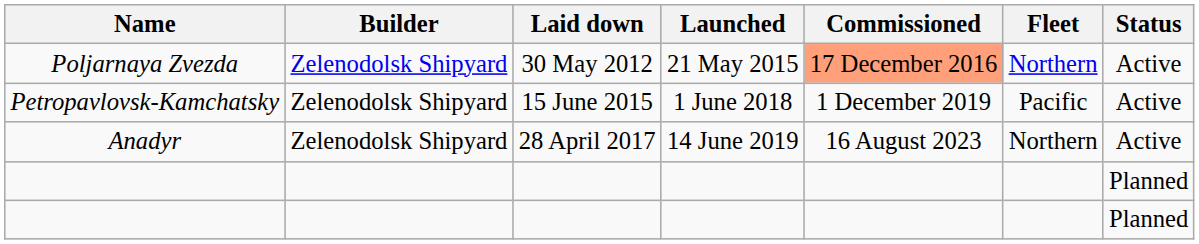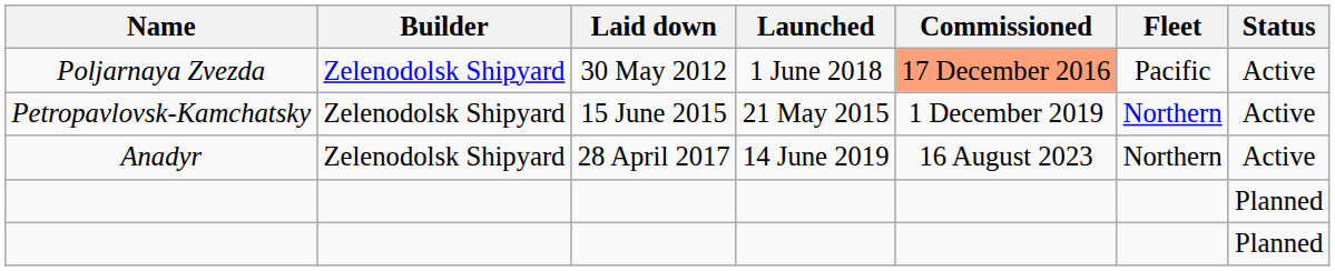Poljarnaya Zvezda | Launched: 21 May 2015 -> 1 June 2018
Poljarnaya Zvezda | Fleet: Northern -> Pacific
Petropavlovsk-Kamchatsky | Launched: 1 June 2018 -> 21 May 2015
Petropavlovsk-Kamchatsky | Fleet: Pacific -> Northern
